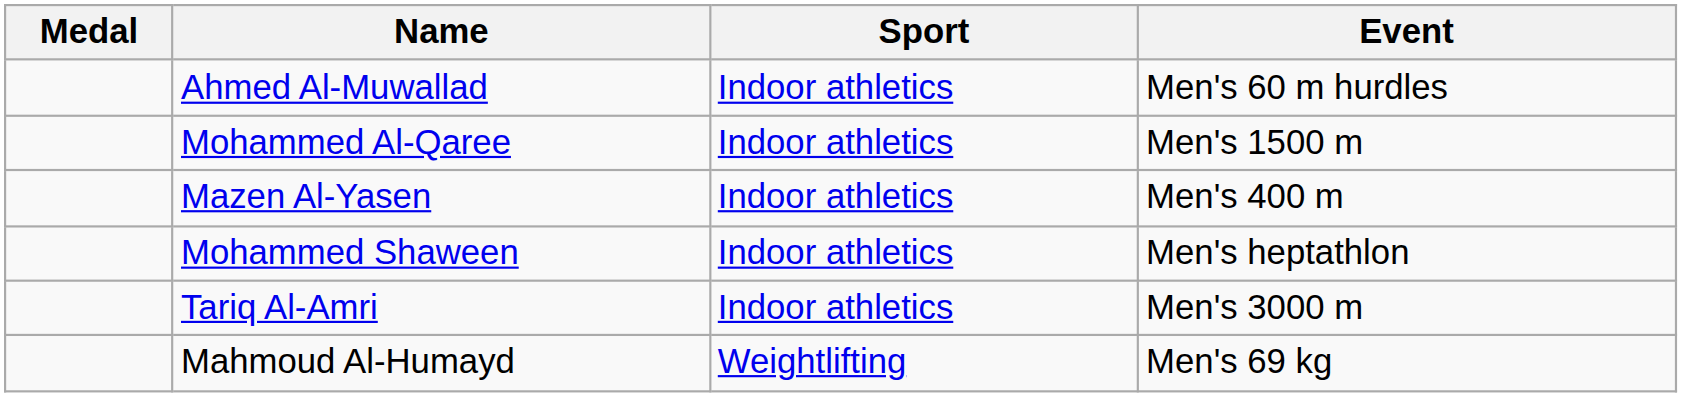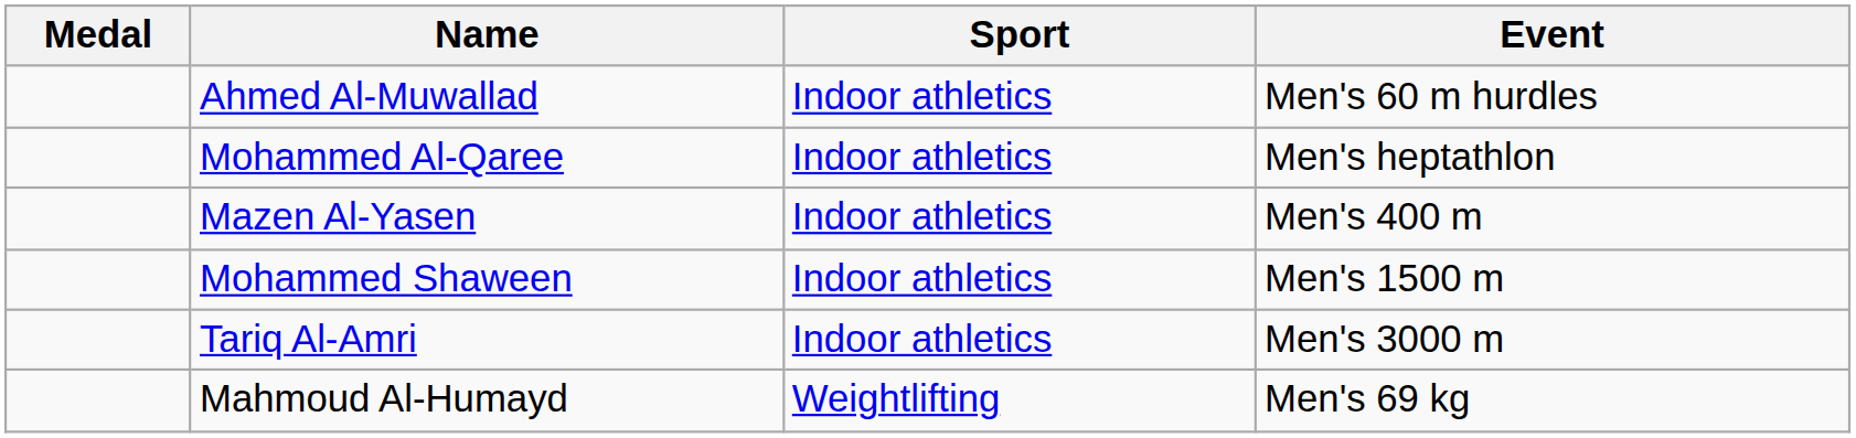Mohammed Al-Qaree | Event: Men's 1500 m -> Men's heptathlon
Mohammed Shaween | Event: Men's heptathlon -> Men's 1500 m
